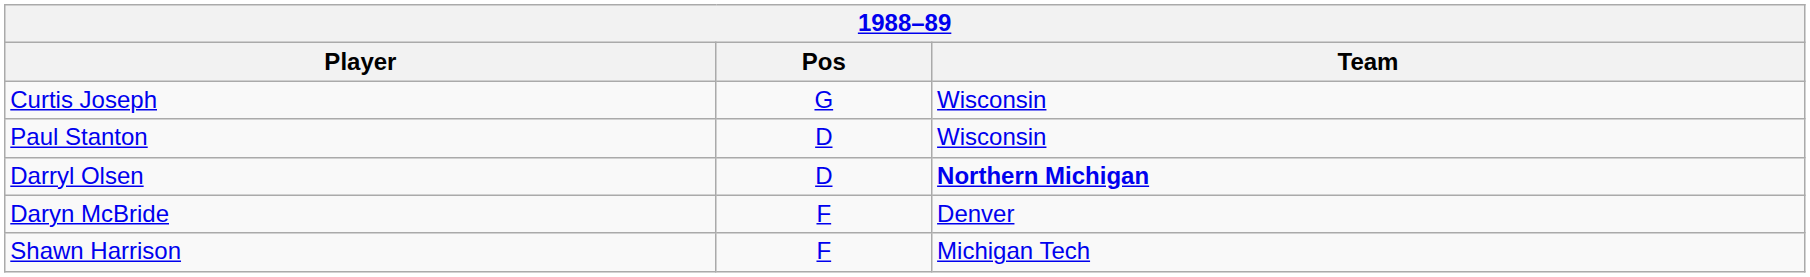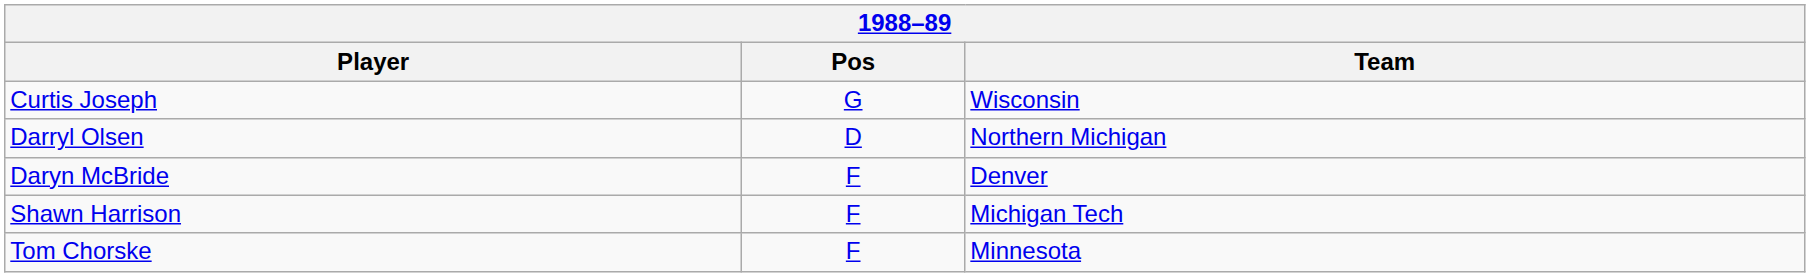- row: Paul Stanton | D | Wisconsin
Darryl Olsen | Team: bold -> normal
+ row: Tom Chorske | F | Minnesota
